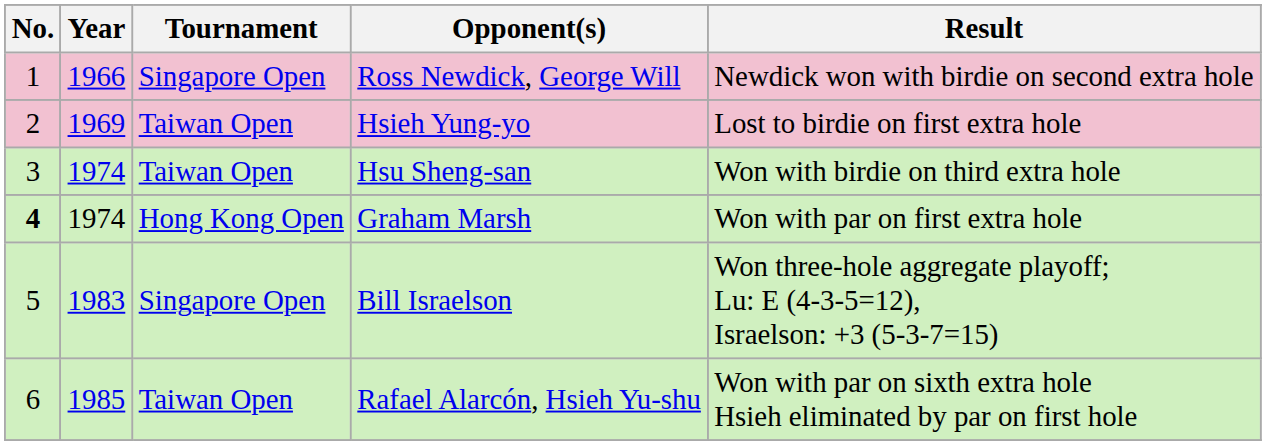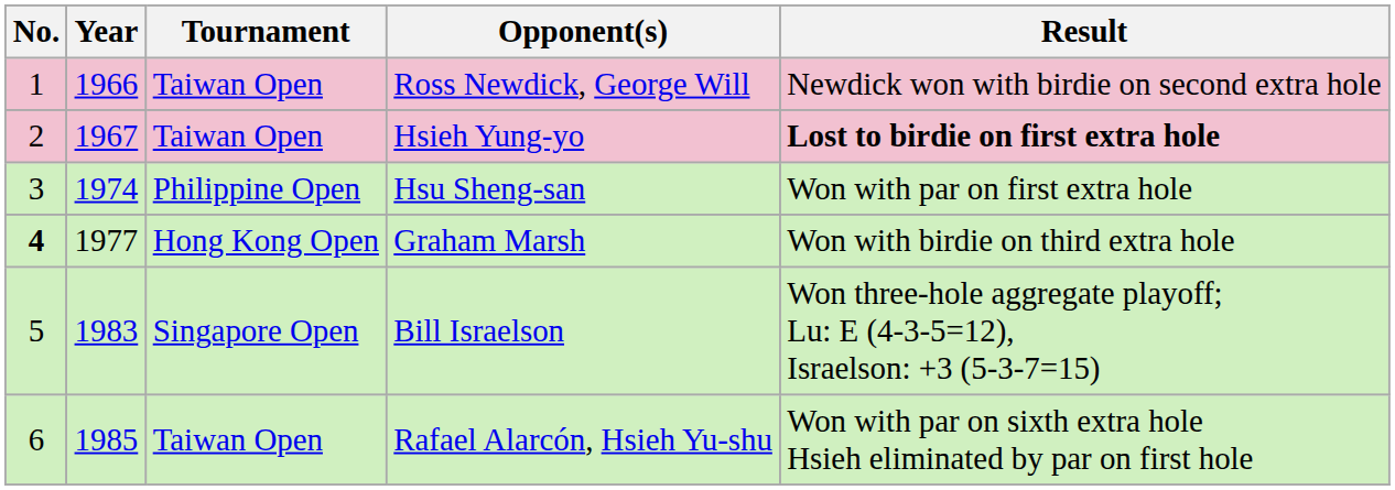Ross Newdick, George Will | Tournament: Singapore Open -> Taiwan Open
Hsieh Yung-yo | Year: 1969 -> 1967
Hsieh Yung-yo | Result: normal -> bold
Hsu Sheng-san | Tournament: Taiwan Open -> Philippine Open
Hsu Sheng-san | Result: Won with birdie on third extra hole -> Won with par on first extra hole
Graham Marsh | Year: 1974 -> 1977
Graham Marsh | Result: Won with par on first extra hole -> Won with birdie on third extra hole
